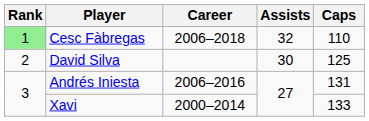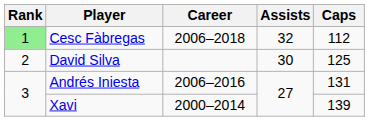Cesc Fàbregas | Caps: 110 -> 112
Xavi | Caps: 133 -> 139
